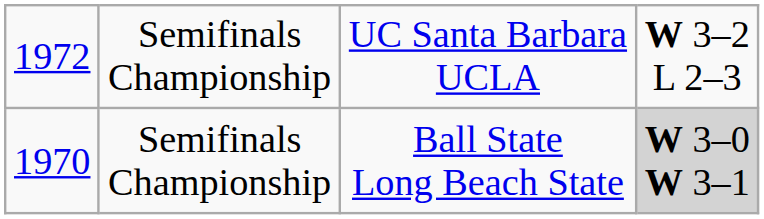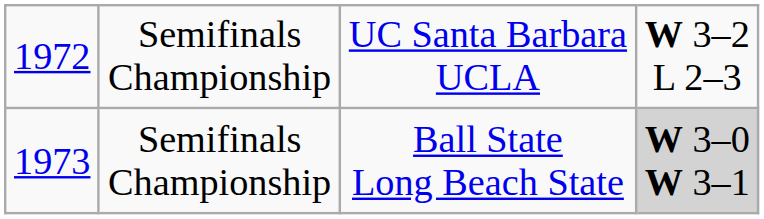Semifinals Championship / Ball State Long Beach State | column 1: 1970 -> 1973
